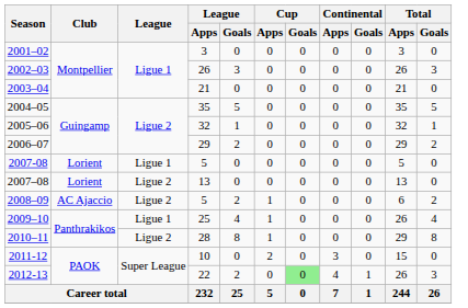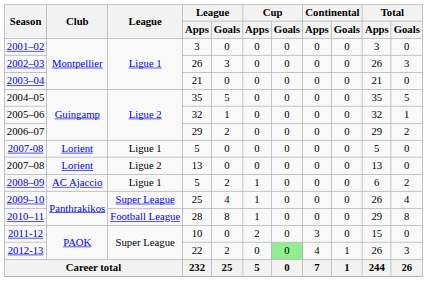2008–09 | League: Ligue 2 -> Ligue 1
2009–10 | League: Ligue 1 -> Super League
2010–11 | League: Ligue 2 -> Football League
